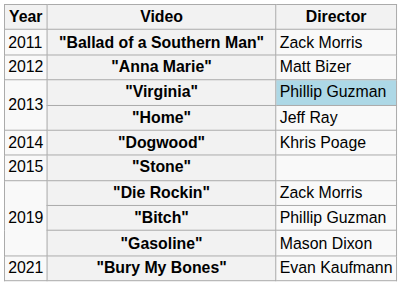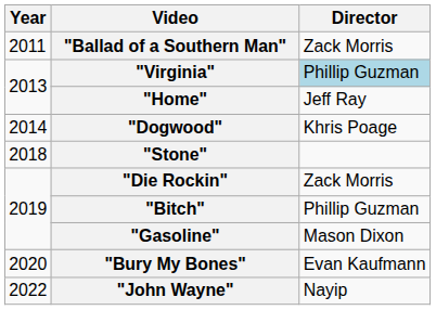- row: 2012 | "Anna Marie" | Matt Bizer
"Stone" | Year: 2015 -> 2018
"Bury My Bones" | Year: 2021 -> 2020
+ row: 2022 | "John Wayne" | Nayip
